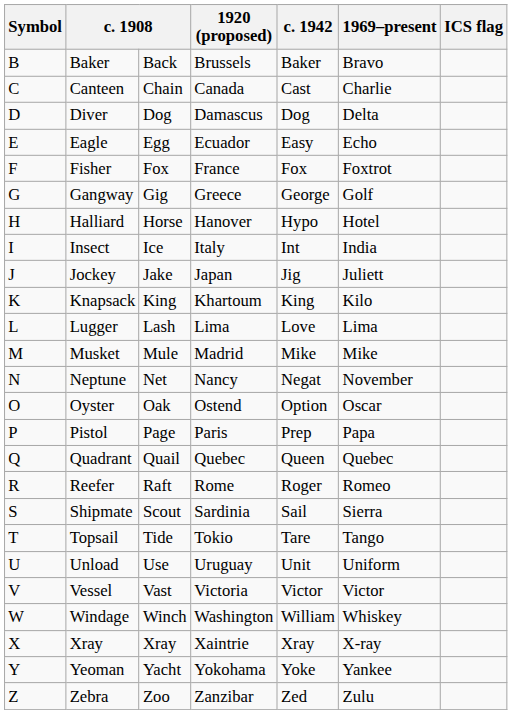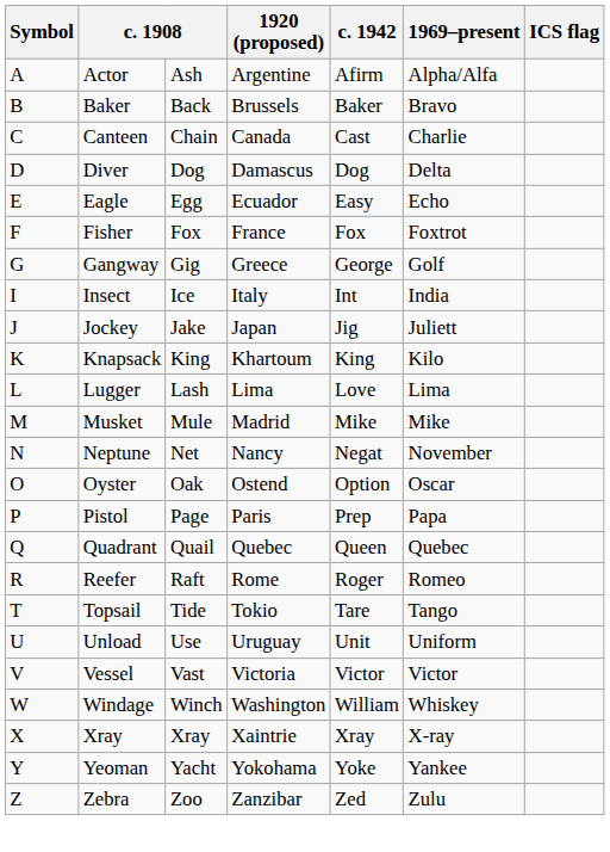+ row: A | Actor | Ash | Argentine | Afirm | Alpha/Alfa
- row: H | Halliard | Horse | Hanover | Hypo | Hotel
- row: S | Shipmate | Scout | Sardinia | Sail | Sierra
